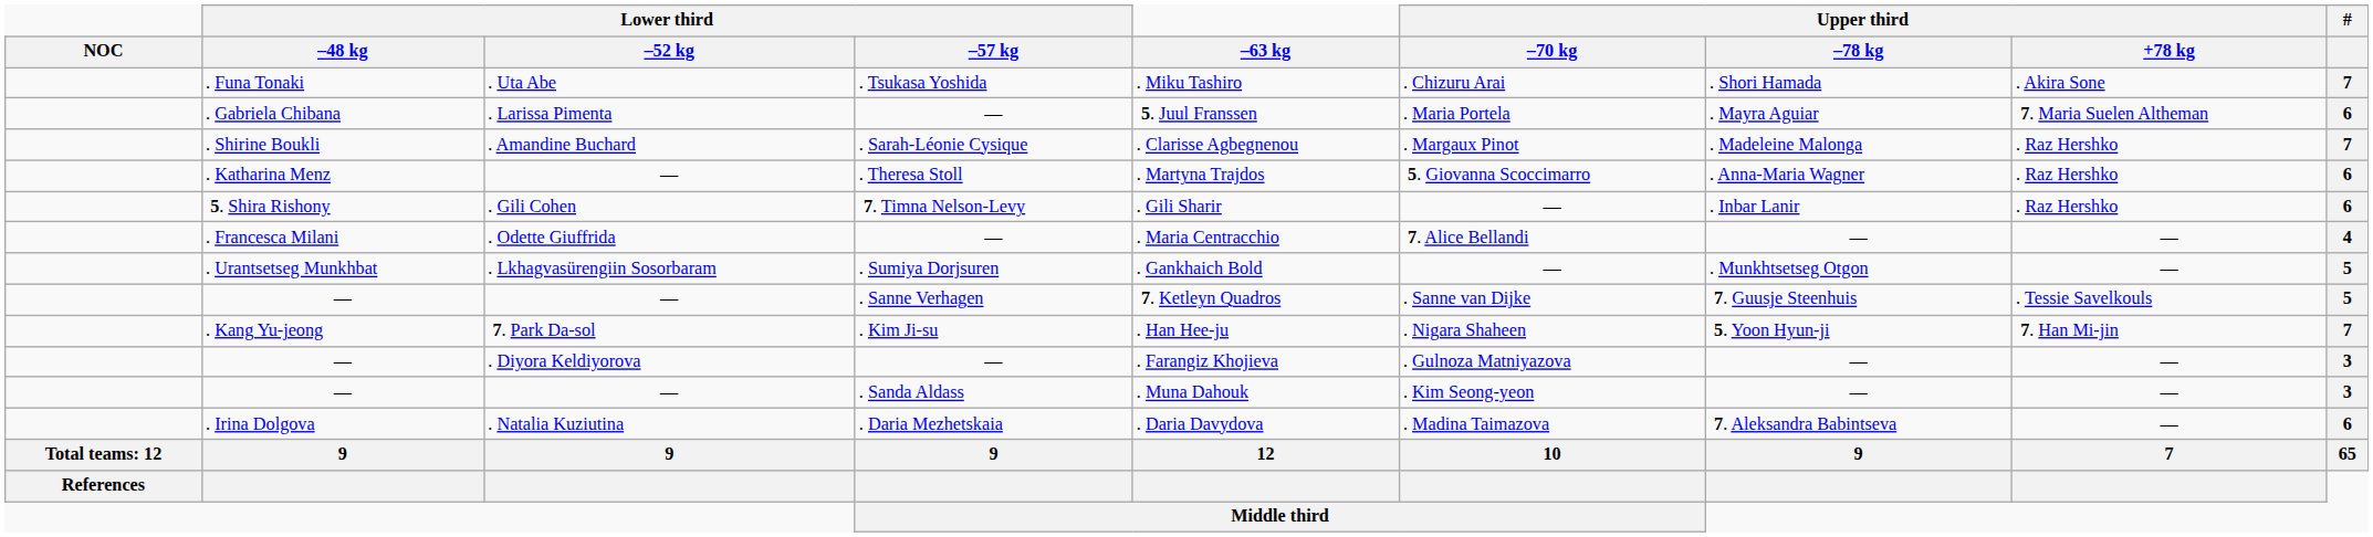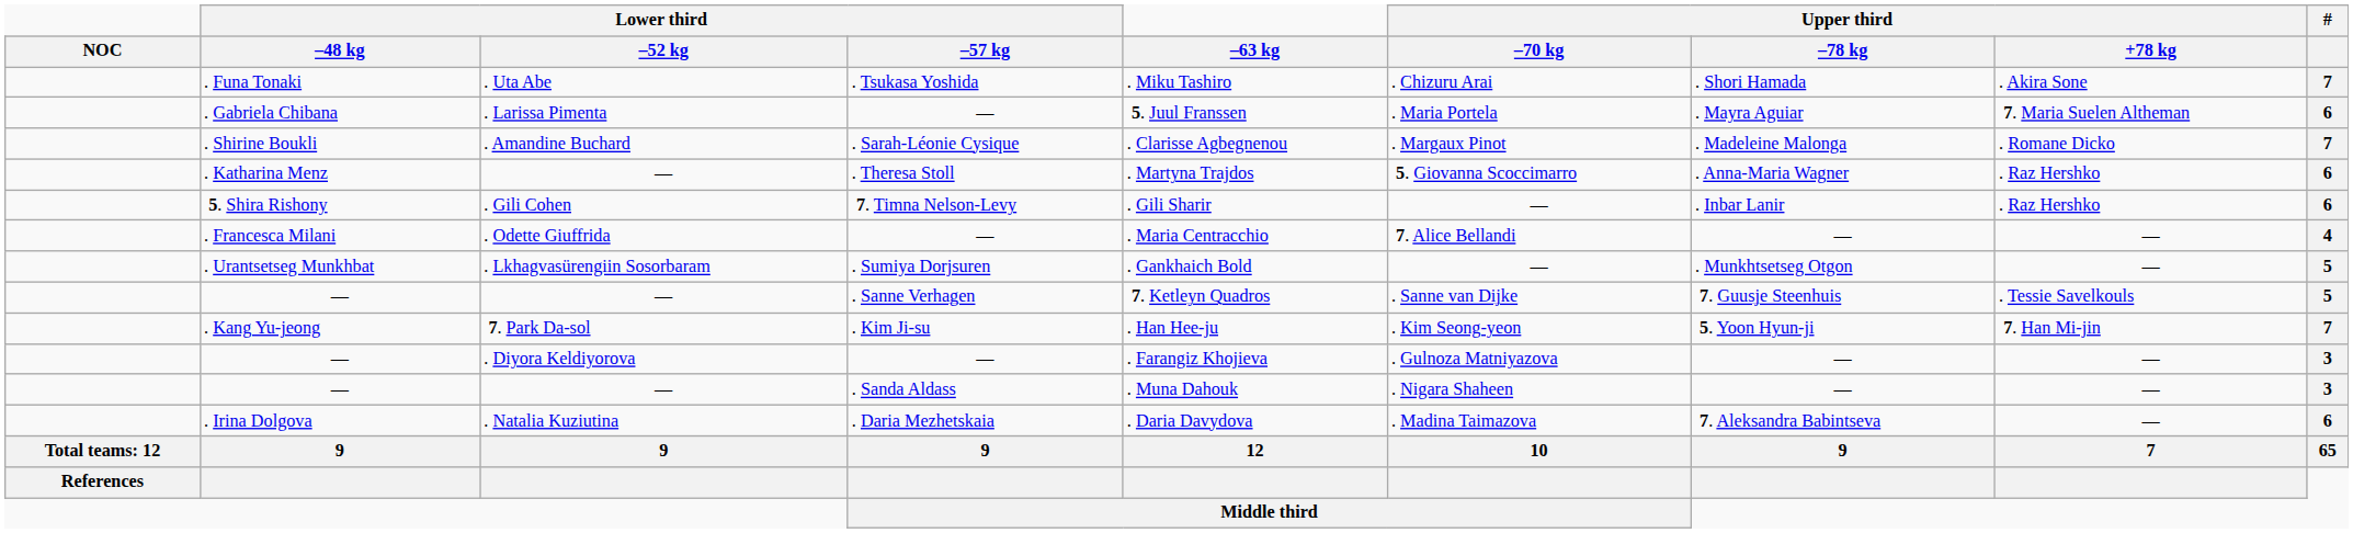. Shirine Boukli | Upper third / +78 kg: . Raz Hershko -> . Romane Dicko
. Kang Yu-jeong | Upper third / –70 kg: . Nigara Shaheen -> . Kim Seong-yeon
— / . Sanda Aldass | Upper third / –70 kg: . Kim Seong-yeon -> . Nigara Shaheen
